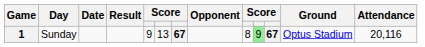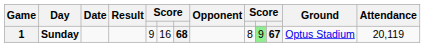1 | Day: normal -> bold
1 | column 6: 13 -> 16
1 | column 7: 67 -> 68
1 | Attendance: 20,116 -> 20,119
